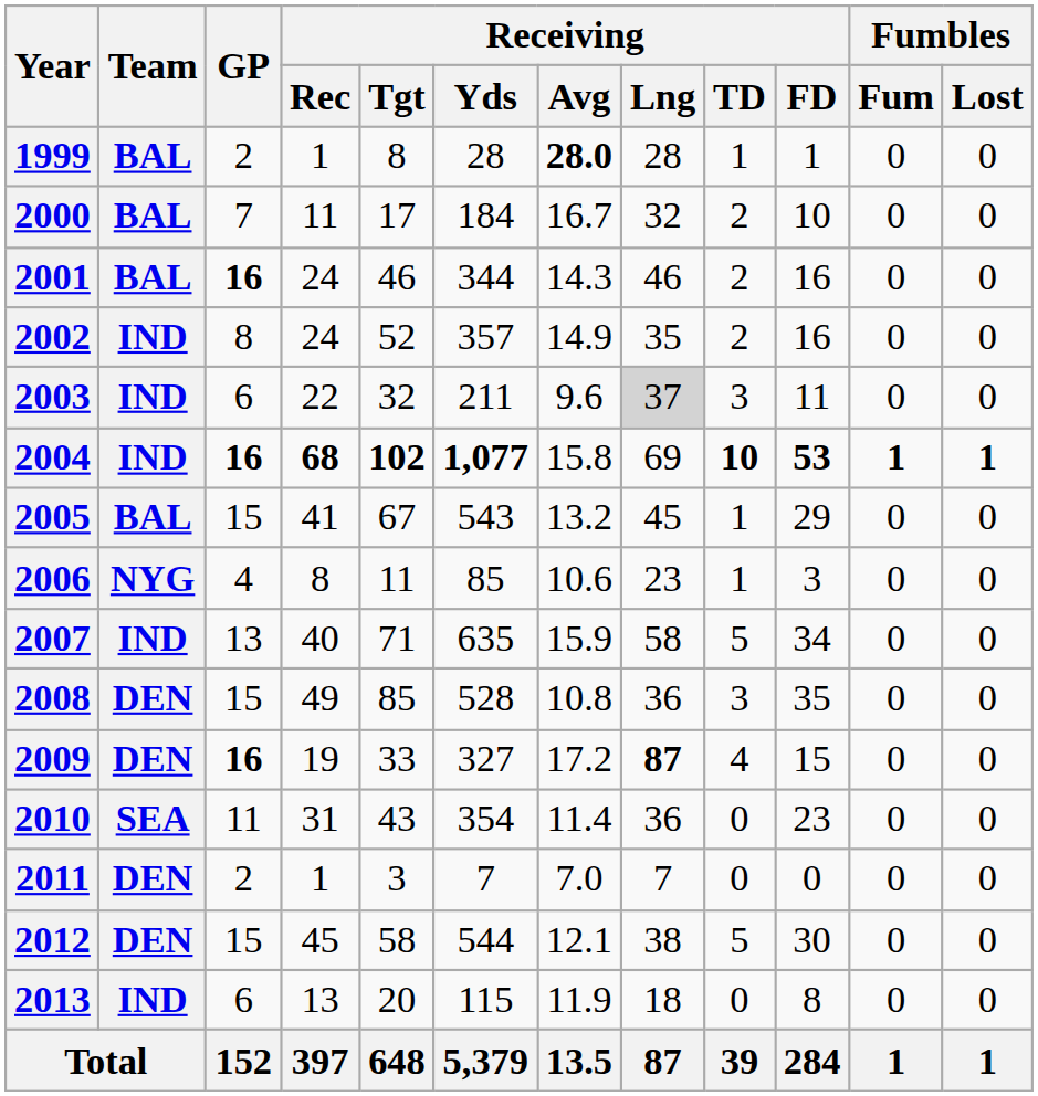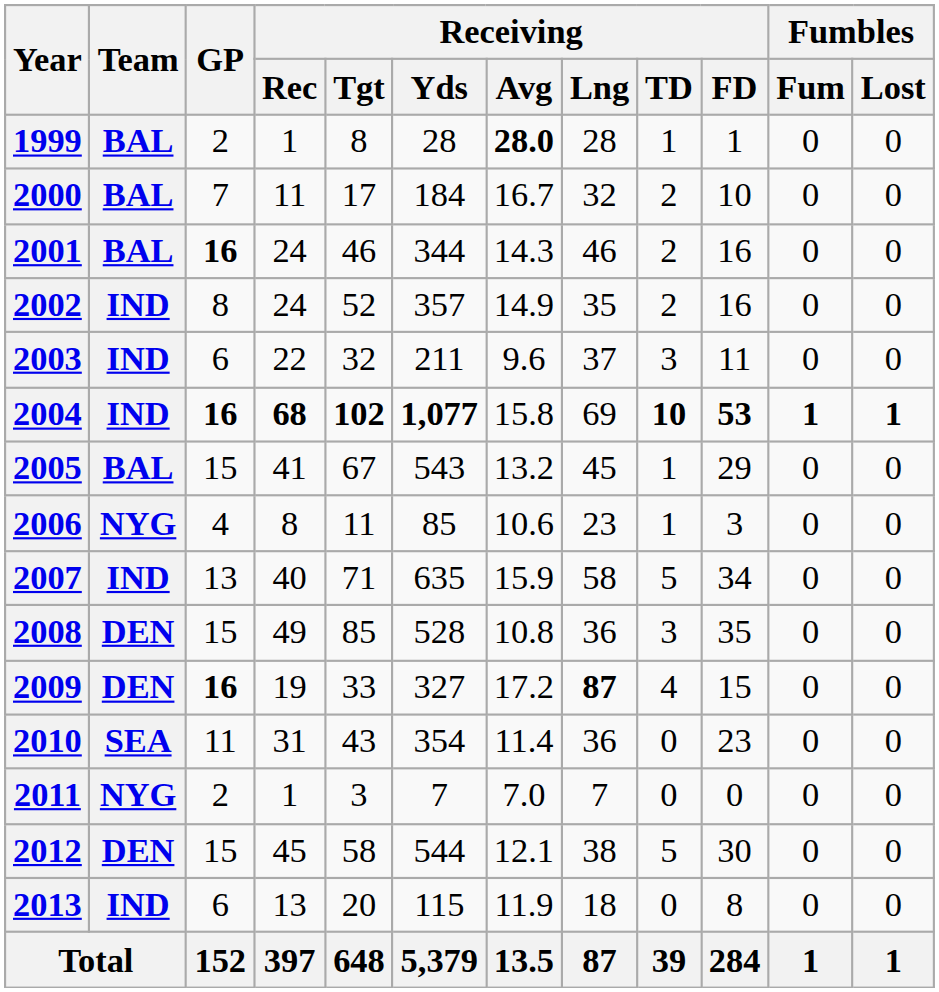2003 | Receiving / Lng: lightgrey background -> no background
2011 | Team: DEN -> NYG
